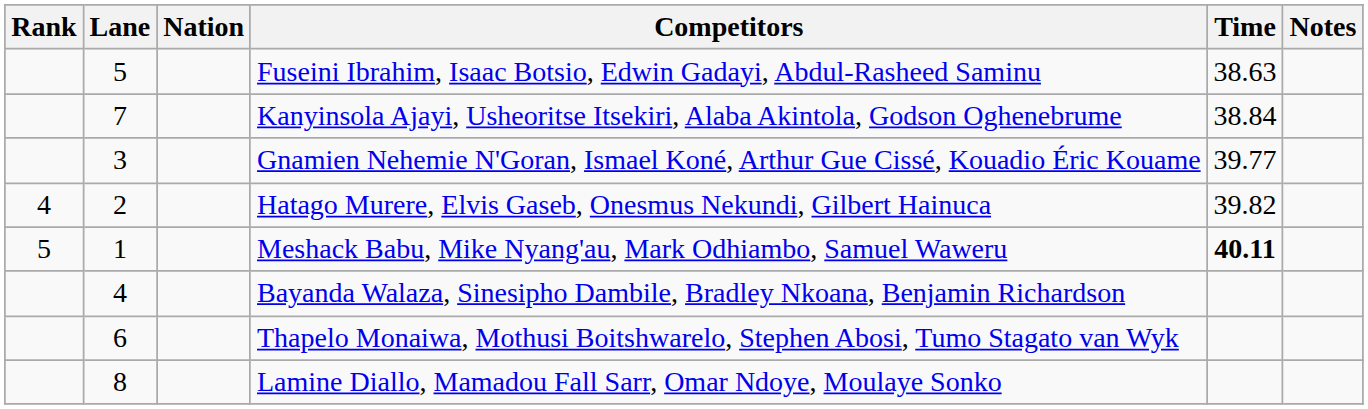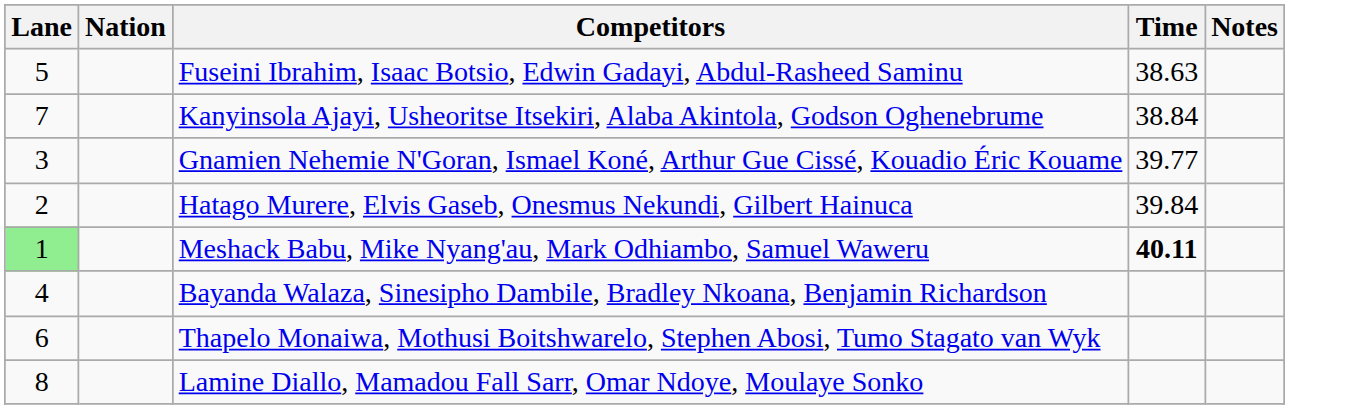- column: Rank | 4 | 5
Hatago Murere, Elvis Gaseb, Onesmus Nekundi, Gilbert Hainuca | Time: 39.82 -> 39.84
Meshack Babu, Mike Nyang'au, Mark Odhiambo, Samuel Waweru | Lane: no background -> lightgreen background
